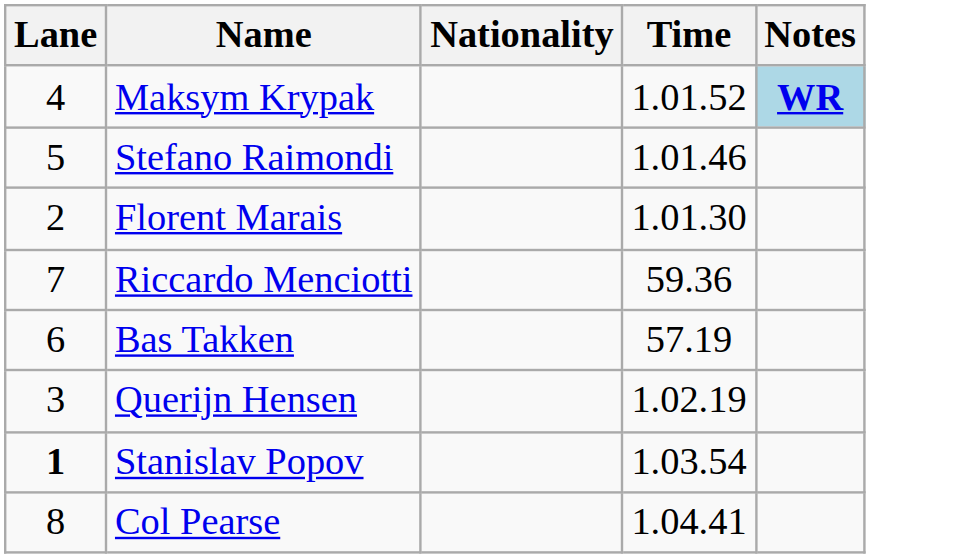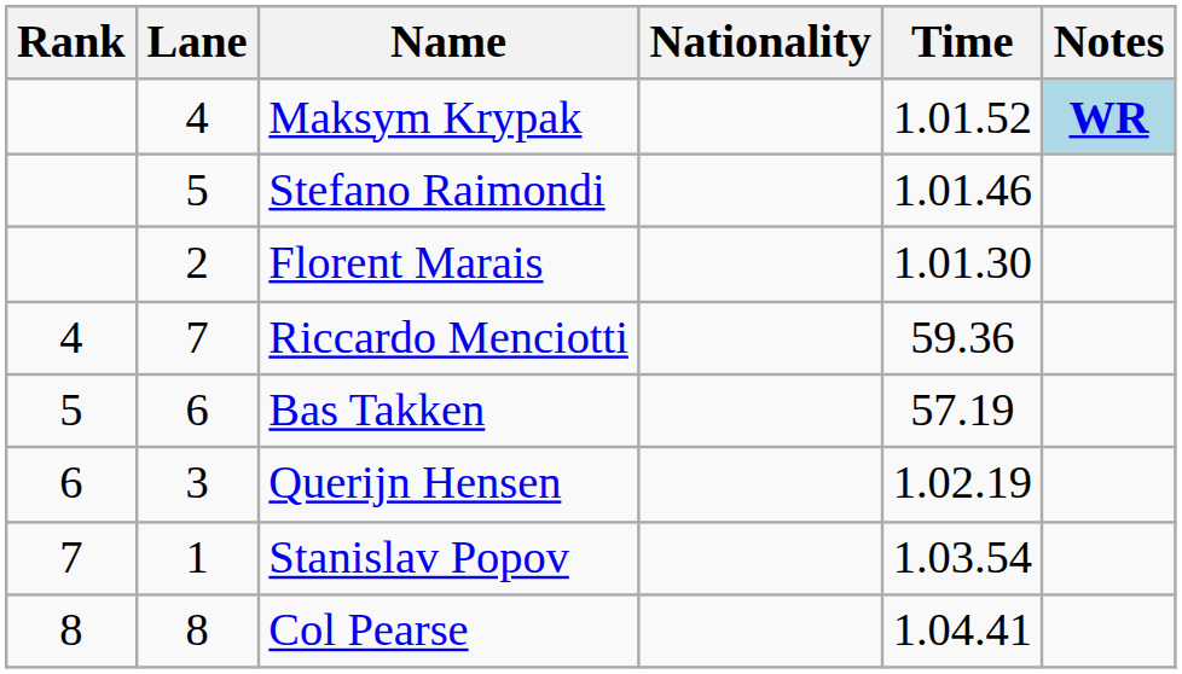+ column: Rank | 4 | 5 | 6 | 7 | 8
Stanislav Popov | Lane: bold -> normal
